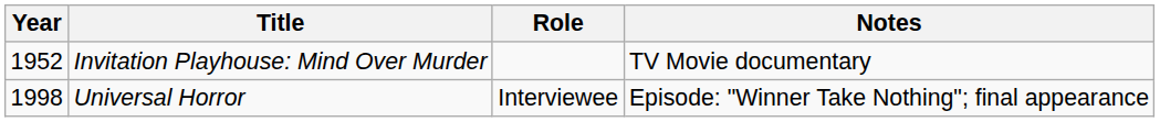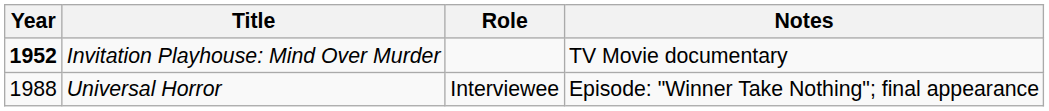Invitation Playhouse: Mind Over Murder | Year: normal -> bold
Universal Horror | Year: 1998 -> 1988
